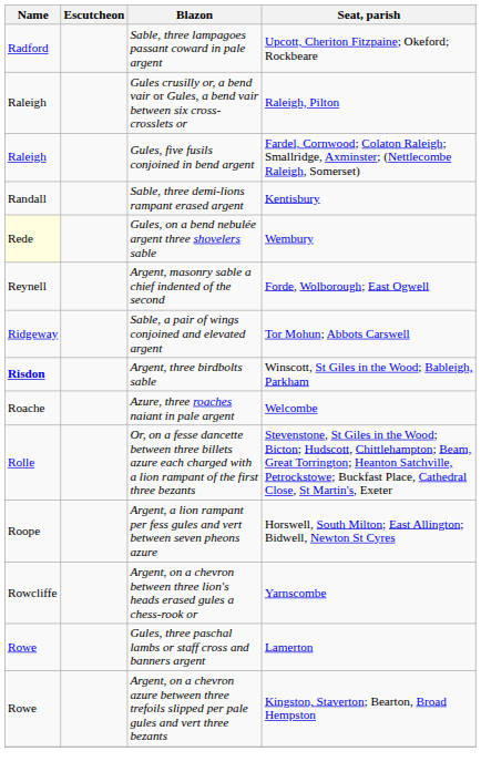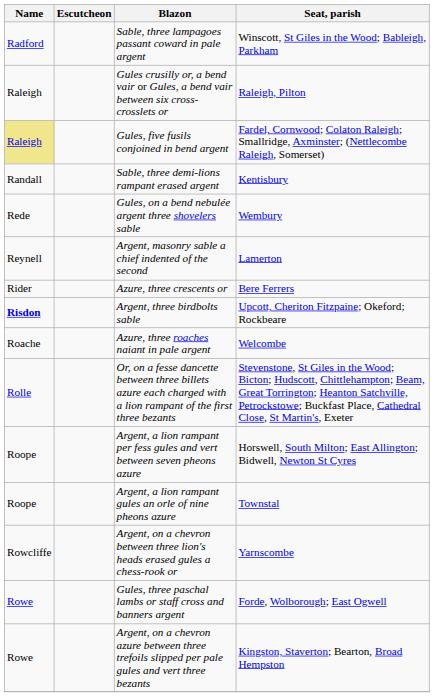Sable, three lampagoes passant coward in pale argent | Seat, parish: Upcott, Cheriton Fitzpaine; Okeford; Rockbeare -> Winscott, St Giles in the Wood; Bableigh, Parkham
Gules, five fusils conjoined in bend argent | Name: no background -> khaki background
Gules, on a bend nebulée argent three shovelers sable | Name: lightyellow background -> no background
Argent, masonry sable a chief indented of the second | Seat, parish: Forde, Wolborough; East Ogwell -> Lamerton
+ row: Rider | Azure, three crescents or | Bere Ferrers
- row: Ridgeway | Sable, a pair of wings conjoined and elevated argent | Tor Mohun; Abbots Carswell
Argent, three birdbolts sable | Seat, parish: Winscott, St Giles in the Wood; Bableigh, Parkham -> Upcott, Cheriton Fitzpaine; Okeford; Rockbeare
+ row: Roope | Argent, a lion rampant gules an orle of nine pheons azure | Townstal
Gules, three paschal lambs or staff cross and banners argent | Seat, parish: Lamerton -> Forde, Wolborough; East Ogwell
